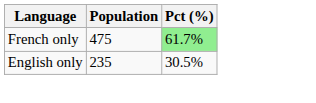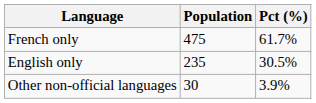French only | Pct (%): lightgreen background -> no background
+ row: Other non-official languages | 30 | 3.9%
